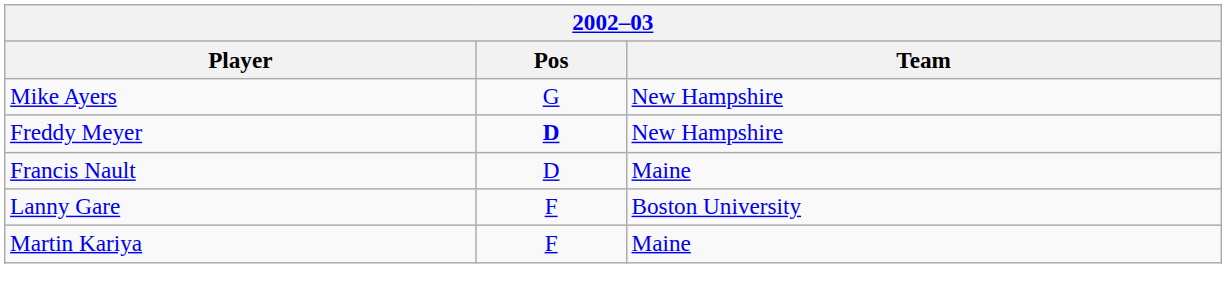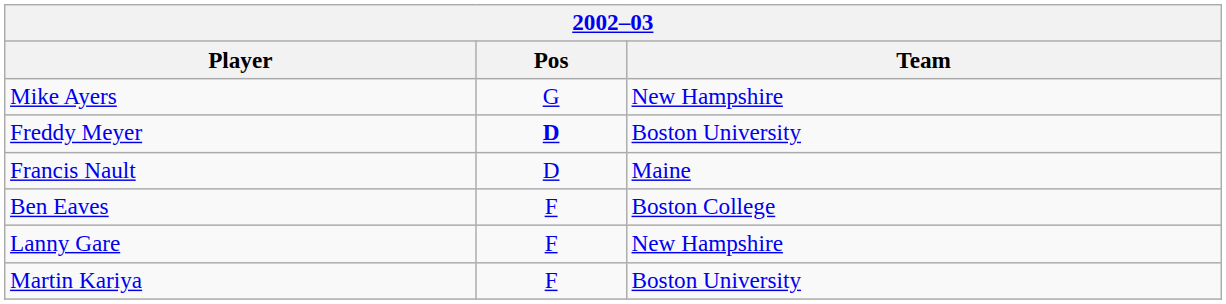Freddy Meyer | Team: New Hampshire -> Boston University
+ row: Ben Eaves | F | Boston College
Lanny Gare | Team: Boston University -> New Hampshire
Martin Kariya | Team: Maine -> Boston University
